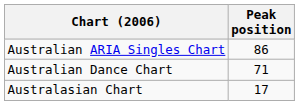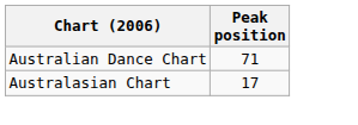- row: Australian ARIA Singles Chart | 86
